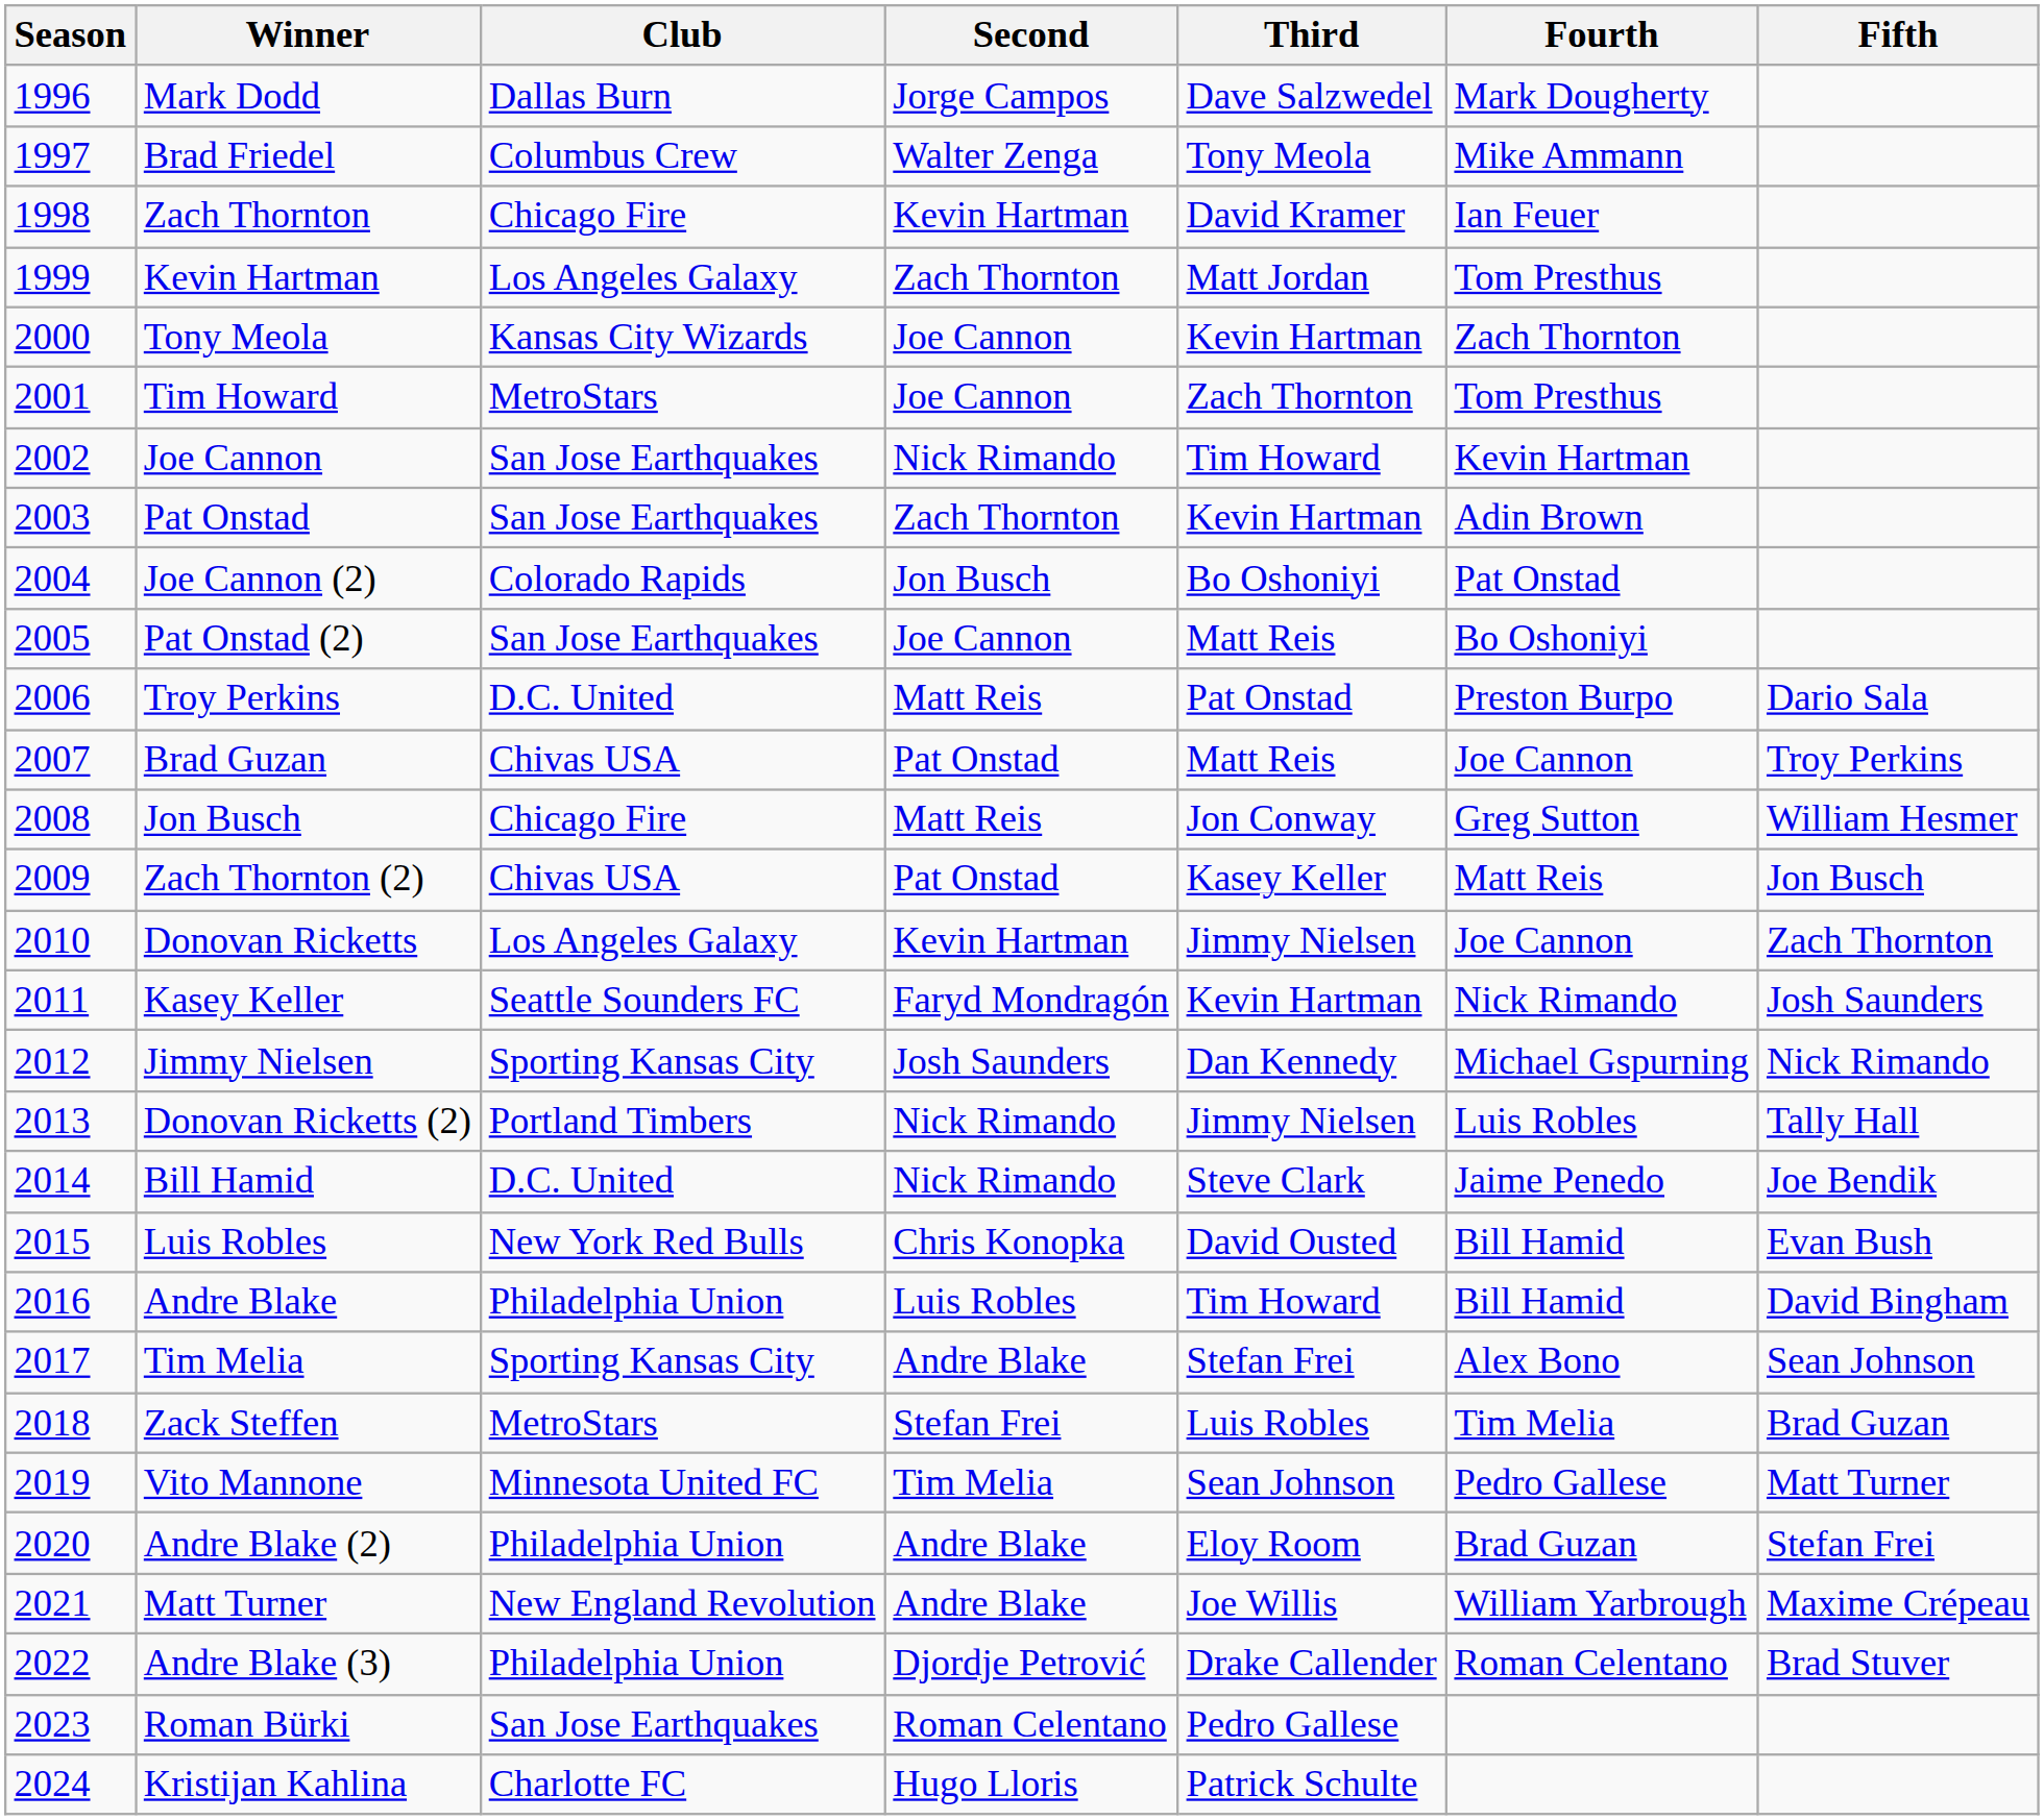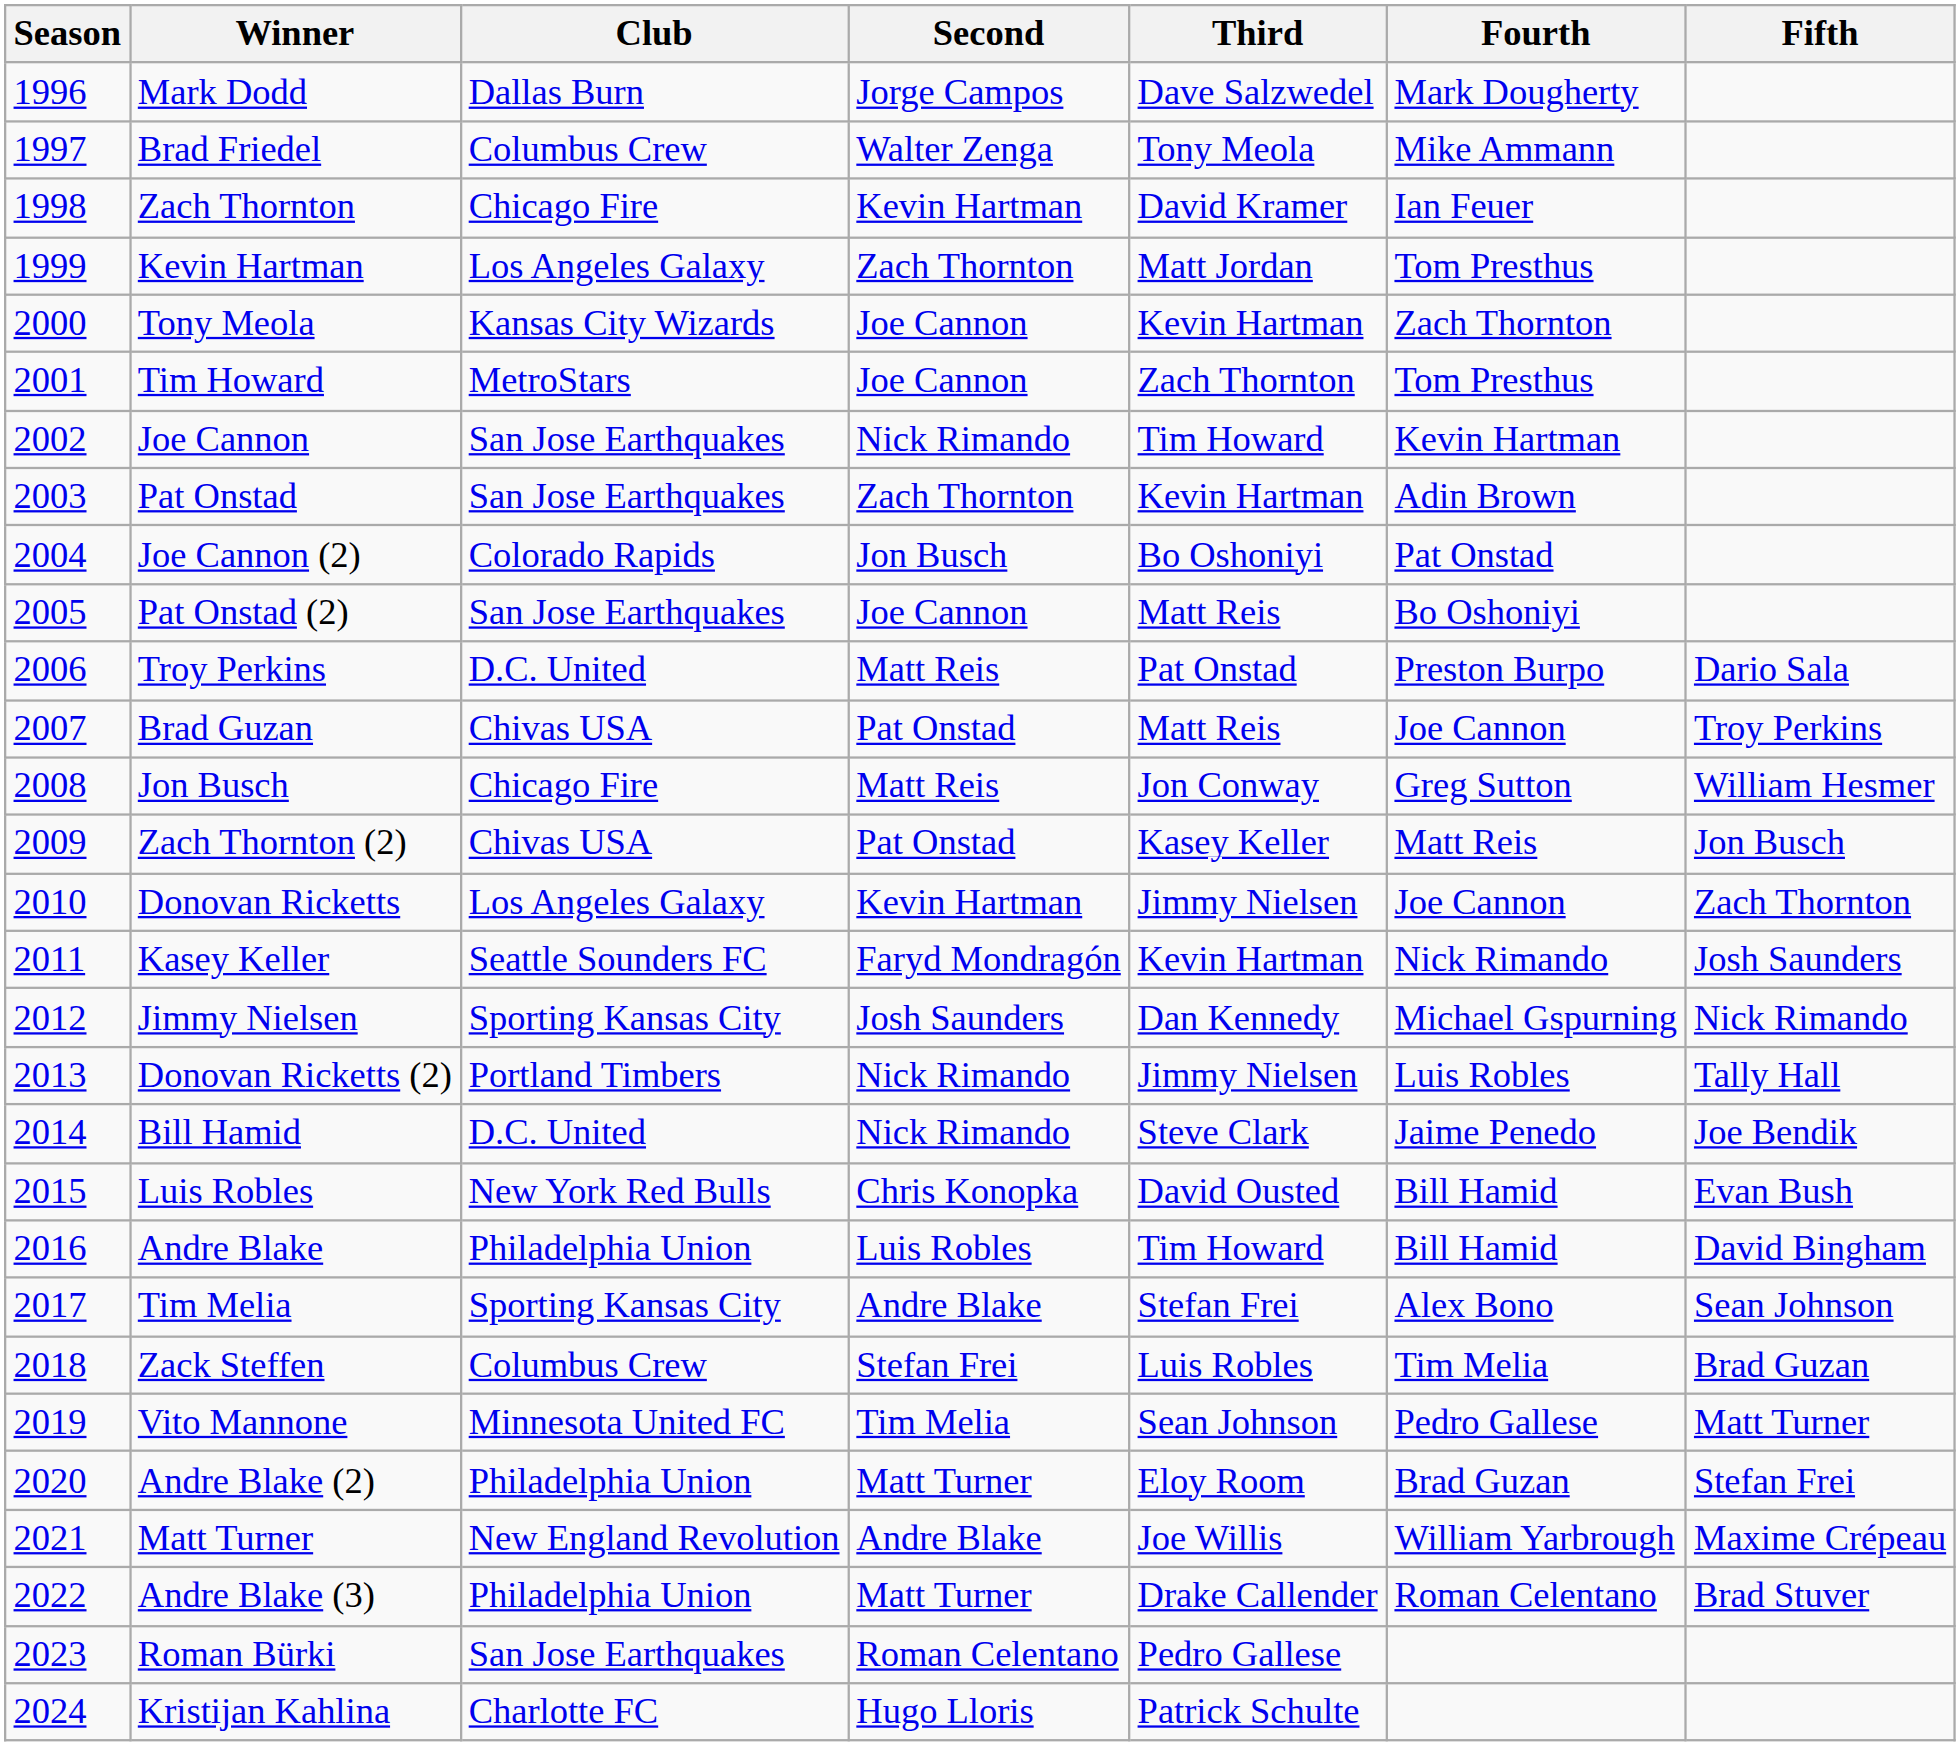Zack Steffen | Club: MetroStars -> Columbus Crew
Andre Blake (2) | Second: Andre Blake -> Matt Turner
Andre Blake (3) | Second: Djordje Petrović -> Matt Turner
